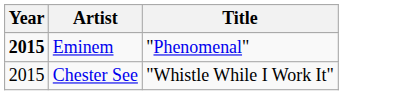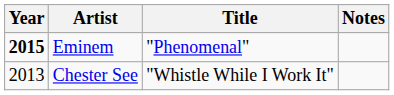+ column: Notes
Chester See | Year: 2015 -> 2013
